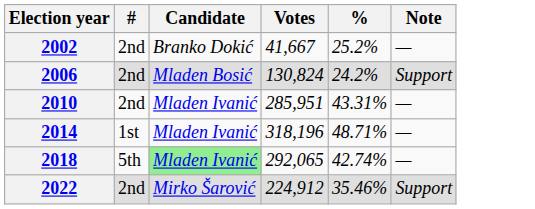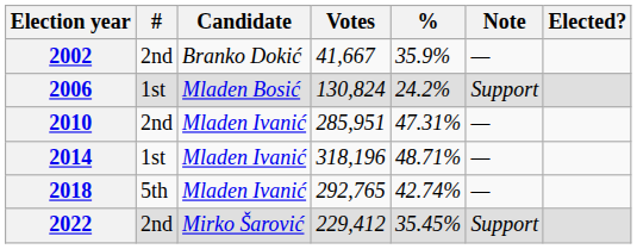+ column: Elected?
2002 | %: 25.2% -> 35.9%
2006 | #: 2nd -> 1st
2010 | %: 43.31% -> 47.31%
2018 | Candidate: lightgreen background -> no background
2018 | Votes: 292,065 -> 292,765
2022 | Votes: 224,912 -> 229,412
2022 | %: 35.46% -> 35.45%
